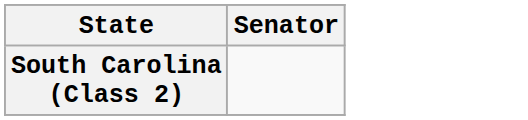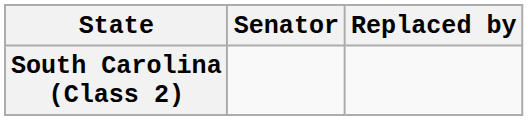+ column: Replaced by
